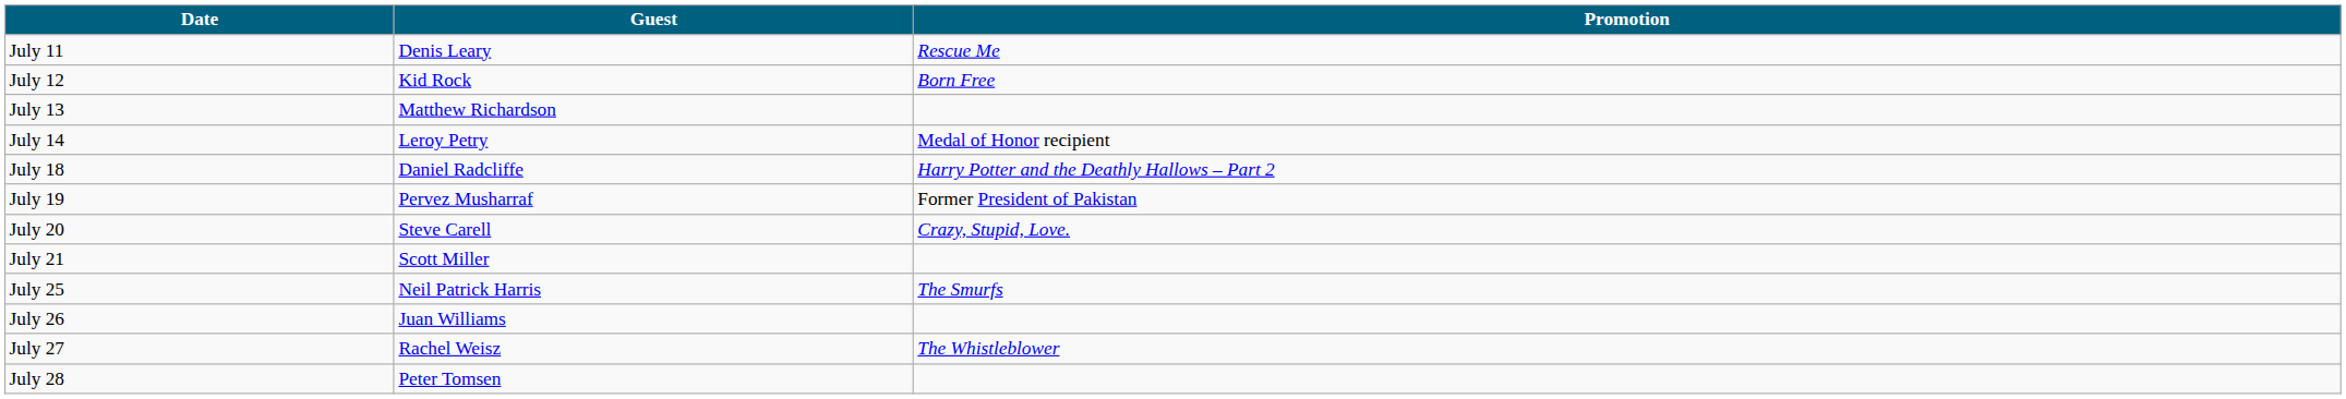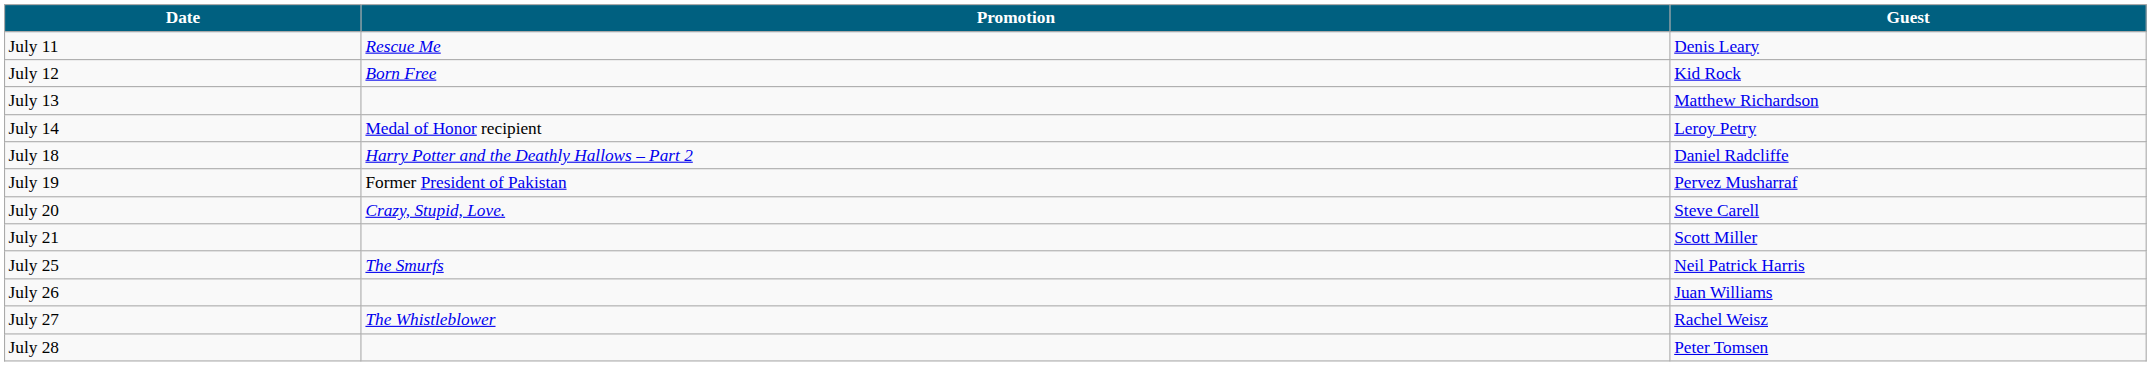columns swapped: Guest <-> Promotion
